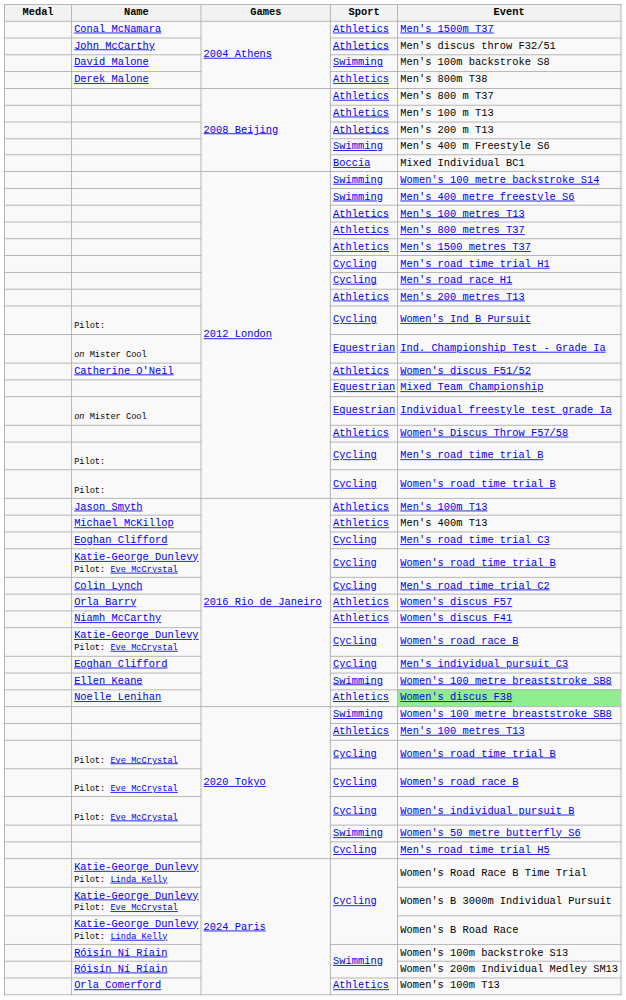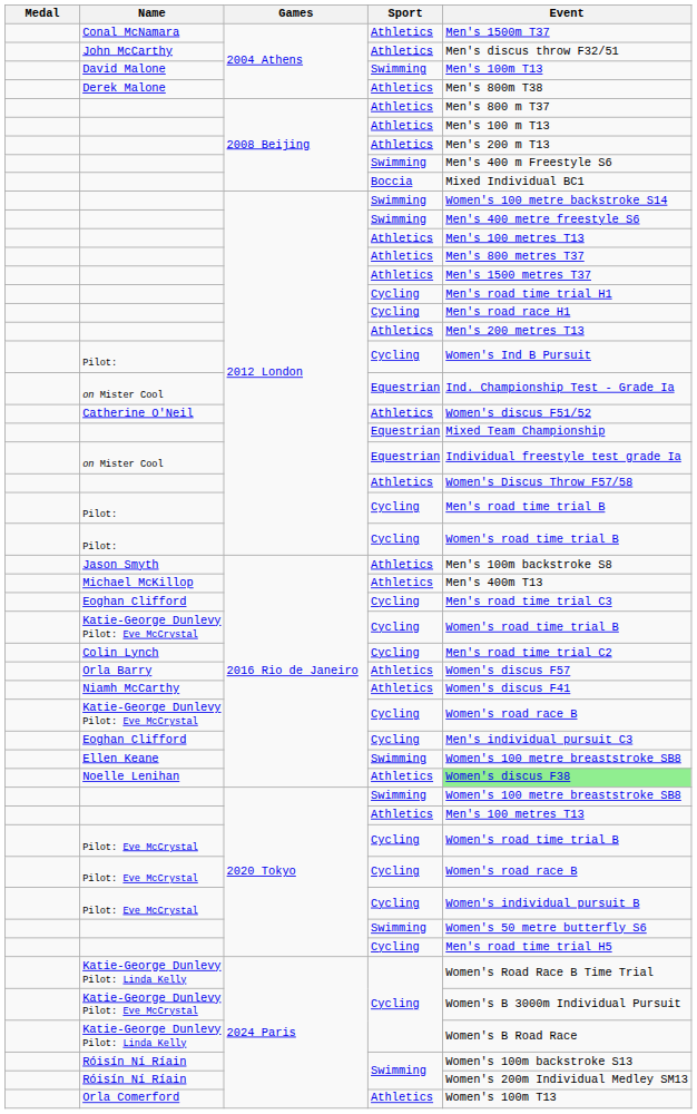David Malone | Event: Men's 100m backstroke S8 -> Men's 100m T13
Jason Smyth | Event: Men's 100m T13 -> Men's 100m backstroke S8
